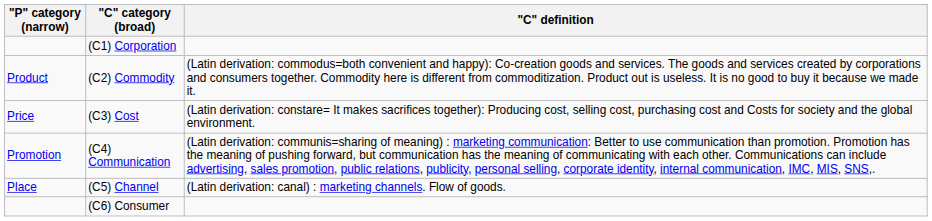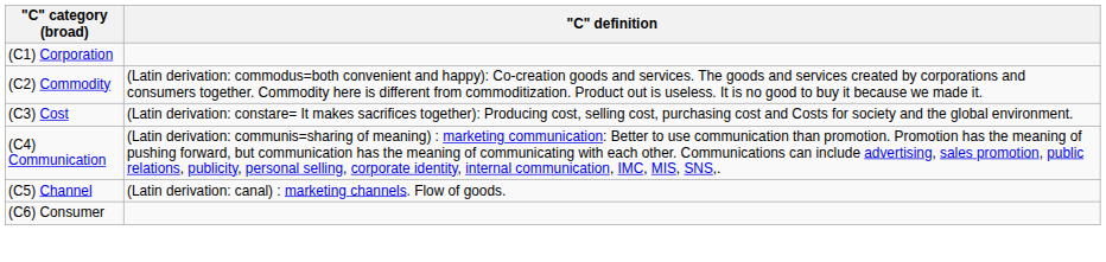- column: "P" category (narrow) | Product | Price | Promotion | Place
